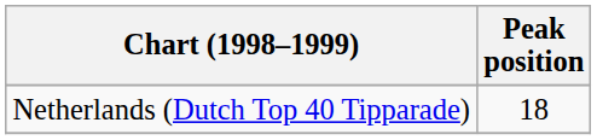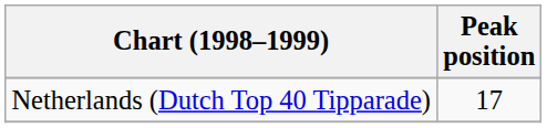Netherlands (Dutch Top 40 Tipparade) | Peak position: 18 -> 17
